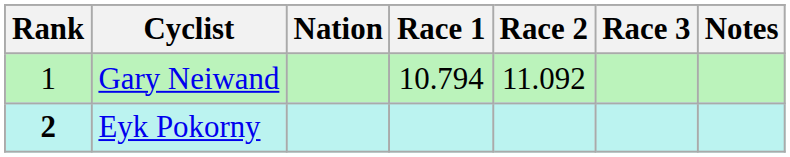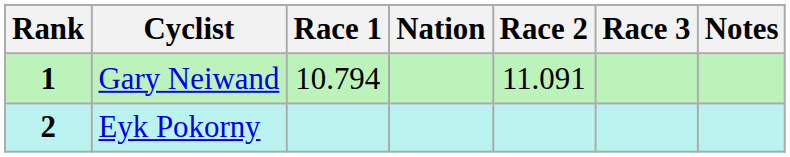columns swapped: Nation <-> Race 1
Gary Neiwand | Rank: normal -> bold
Gary Neiwand | Race 2: 11.092 -> 11.091
